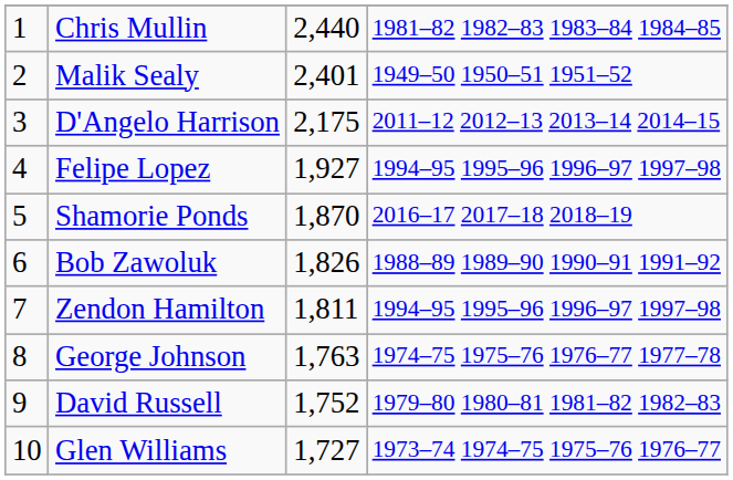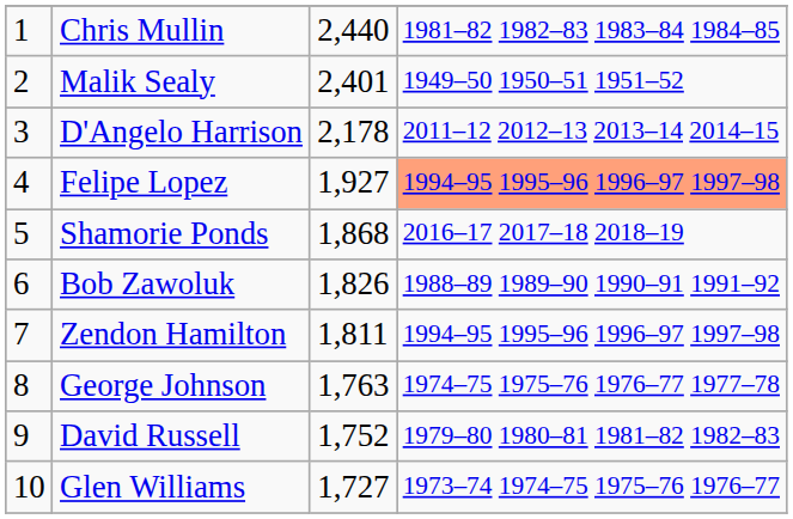D'Angelo Harrison | column 3: 2,175 -> 2,178
Felipe Lopez | column 4: no background -> lightsalmon background
Shamorie Ponds | column 3: 1,870 -> 1,868
